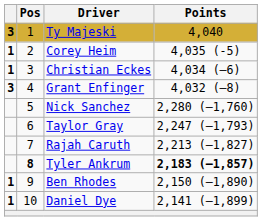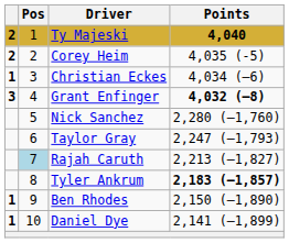Ty Majeski | column 1: 3 -> 2
Ty Majeski | Points: normal -> bold
Corey Heim | column 1: 1 -> 2
Grant Enfinger | Points: normal -> bold
Rajah Caruth | Pos: no background -> lightblue background
Tyler Ankrum | Pos: bold -> normal
